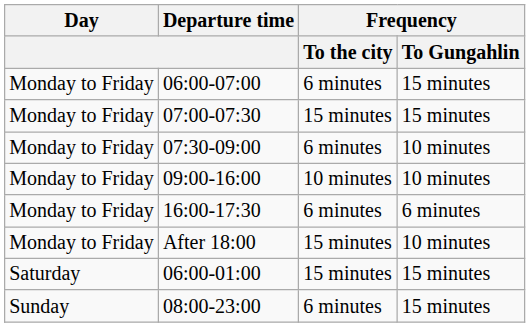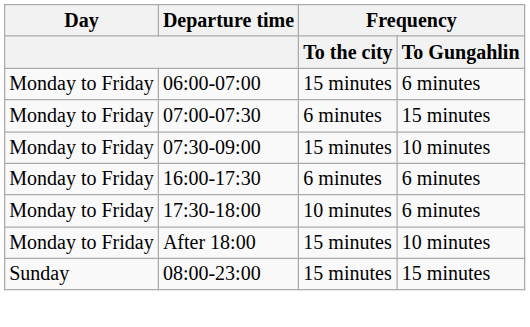06:00-07:00 | Frequency / To the city: 6 minutes -> 15 minutes
06:00-07:00 | Frequency / To Gungahlin: 15 minutes -> 6 minutes
07:00-07:30 | Frequency / To the city: 15 minutes -> 6 minutes
07:30-09:00 | Frequency / To the city: 6 minutes -> 15 minutes
- row: Monday to Friday | 09:00-16:00 | 10 minutes | 10 minutes
+ row: Monday to Friday | 17:30-18:00 | 10 minutes | 6 minutes
- row: Saturday | 06:00-01:00 | 15 minutes | 15 minutes
08:00-23:00 | Frequency / To the city: 6 minutes -> 15 minutes
